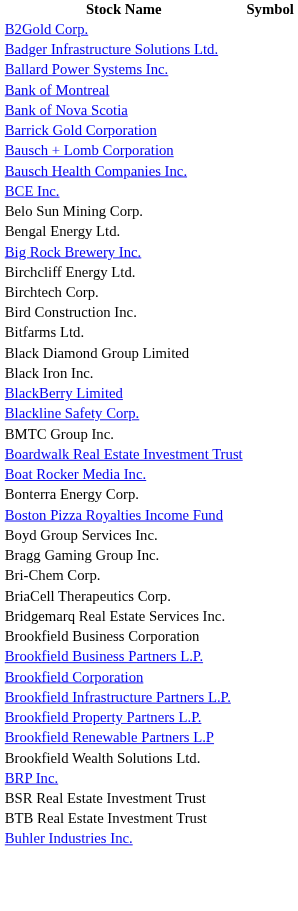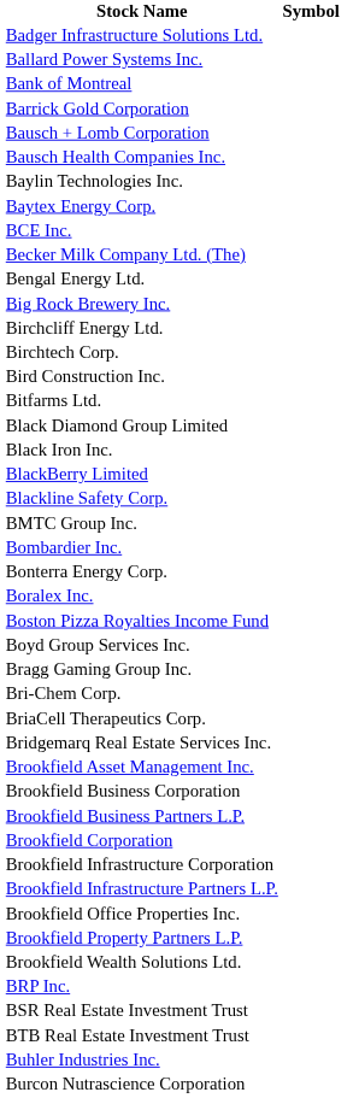- row: B2Gold Corp.
- row: Bank of Nova Scotia
+ row: Baylin Technologies Inc.
+ row: Baytex Energy Corp.
+ row: Becker Milk Company Ltd. (The)
- row: Belo Sun Mining Corp.
- row: Boardwalk Real Estate Investment Trust
- row: Boat Rocker Media Inc.
+ row: Bombardier Inc.
+ row: Boralex Inc.
+ row: Brookfield Asset Management Inc.
+ row: Brookfield Infrastructure Corporation
+ row: Brookfield Office Properties Inc.
- row: Brookfield Renewable Partners L.P
+ row: Burcon Nutrascience Corporation
